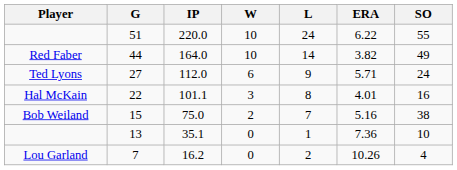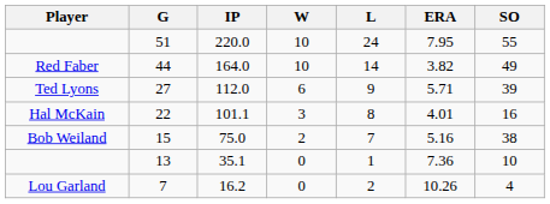51 | ERA: 6.22 -> 7.95
27 | SO: 24 -> 39
